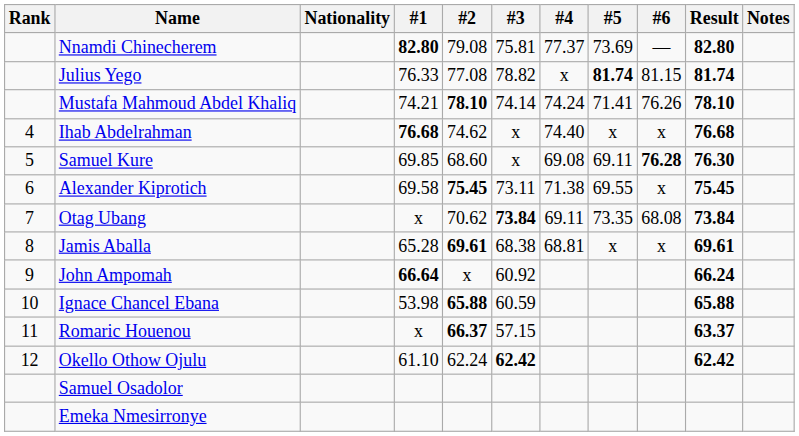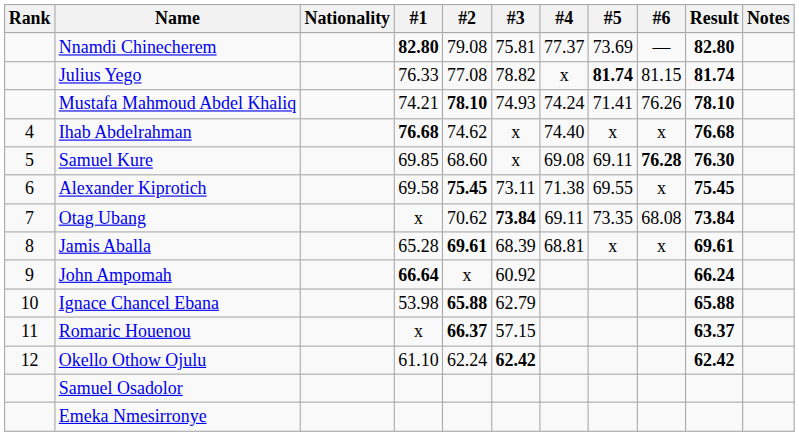Mustafa Mahmoud Abdel Khaliq | #3: 74.14 -> 74.93
Jamis Aballa | #3: 68.38 -> 68.39
Ignace Chancel Ebana | #3: 60.59 -> 62.79
